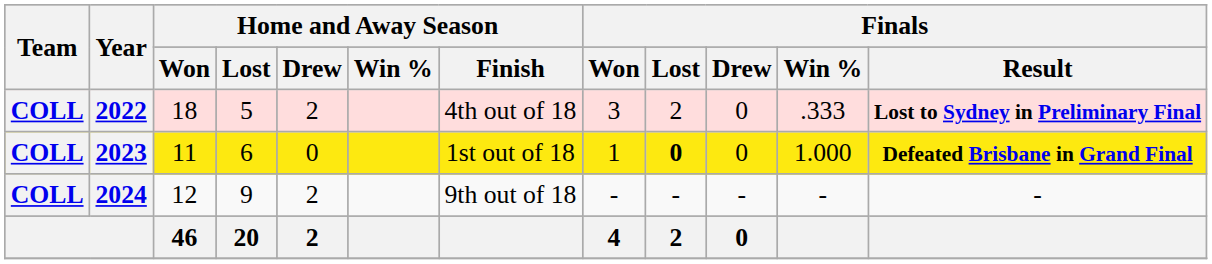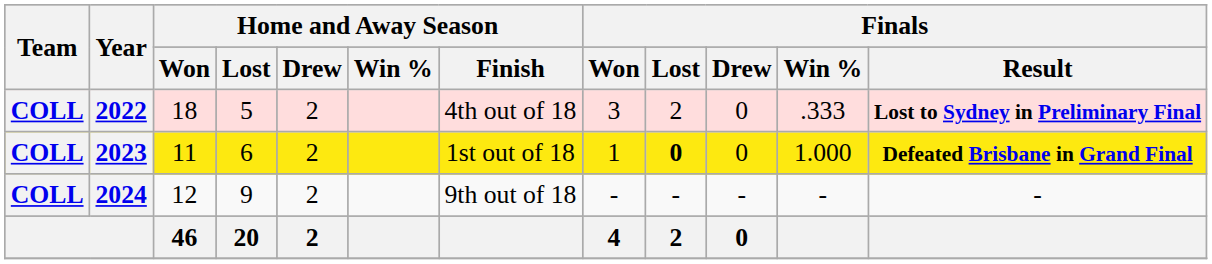2023 | Home and Away Season / Drew: 0 -> 2
